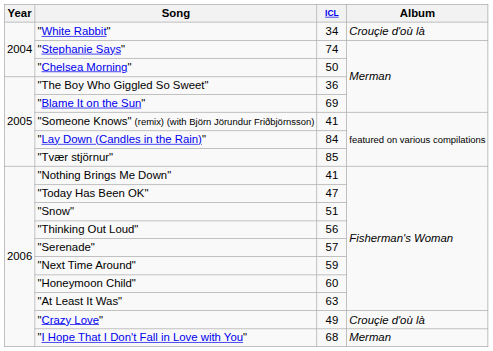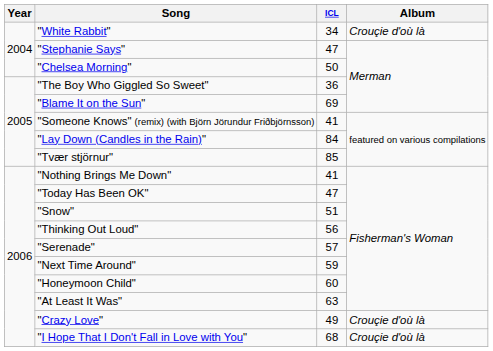"Stephanie Says" | ICL: 74 -> 47
"I Hope That I Don't Fall in Love with You" | Album: Merman -> Crouçie d'où là
